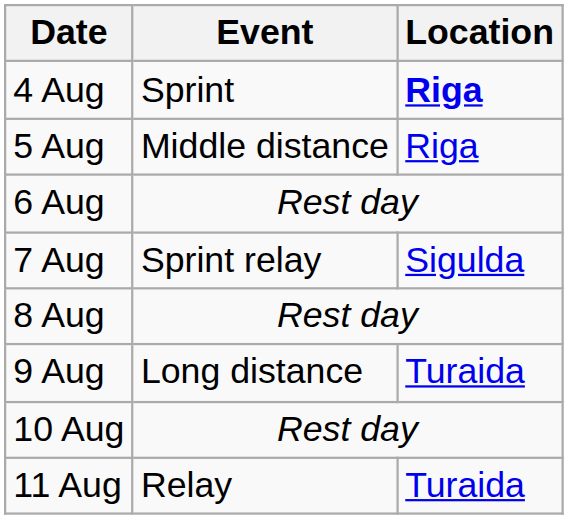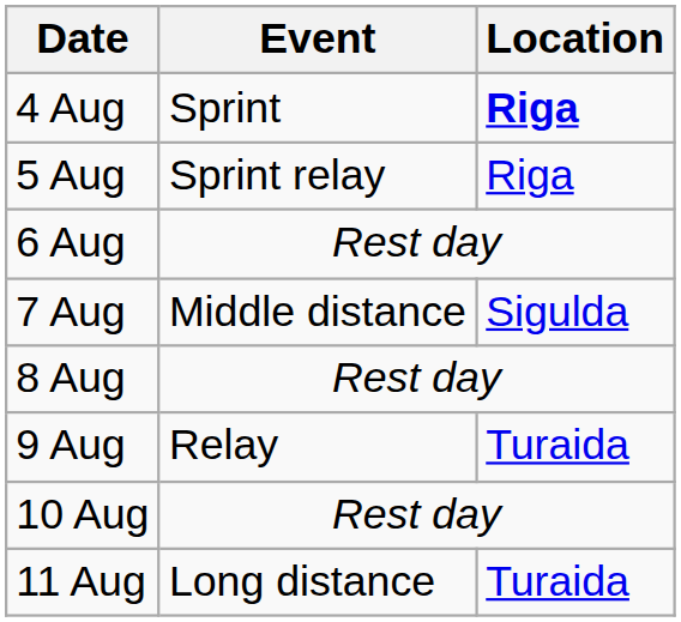5 Aug | Event: Middle distance -> Sprint relay
7 Aug | Event: Sprint relay -> Middle distance
9 Aug | Event: Long distance -> Relay
11 Aug | Event: Relay -> Long distance
